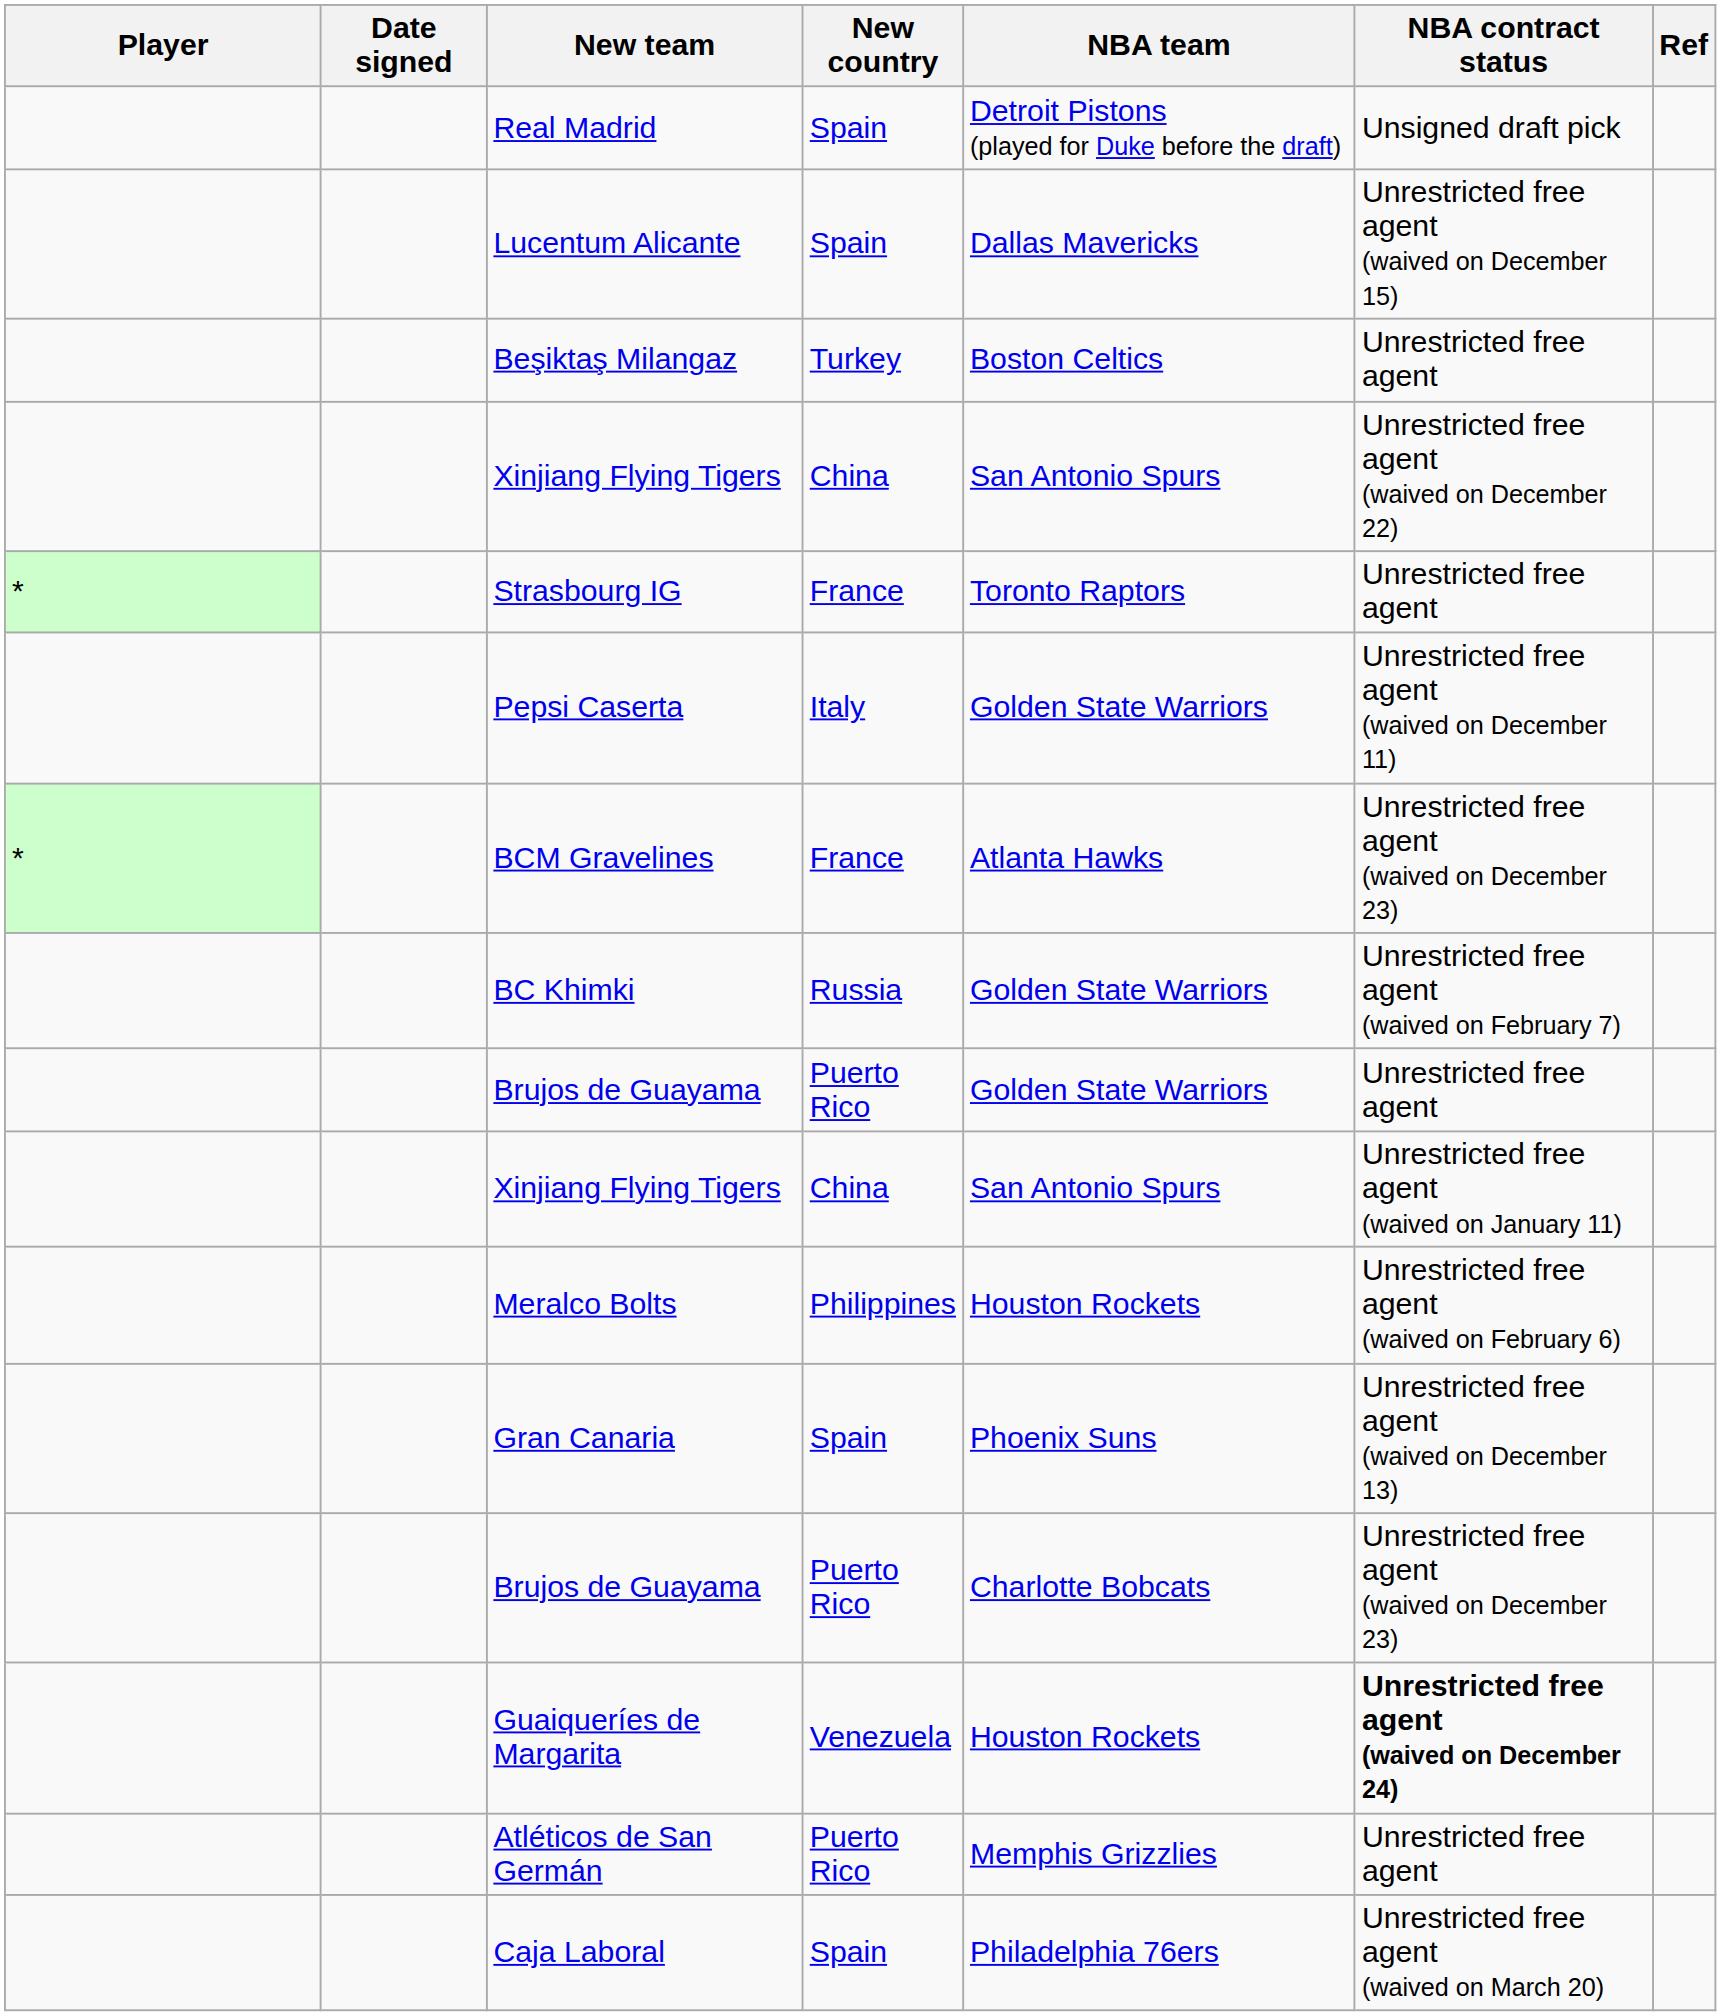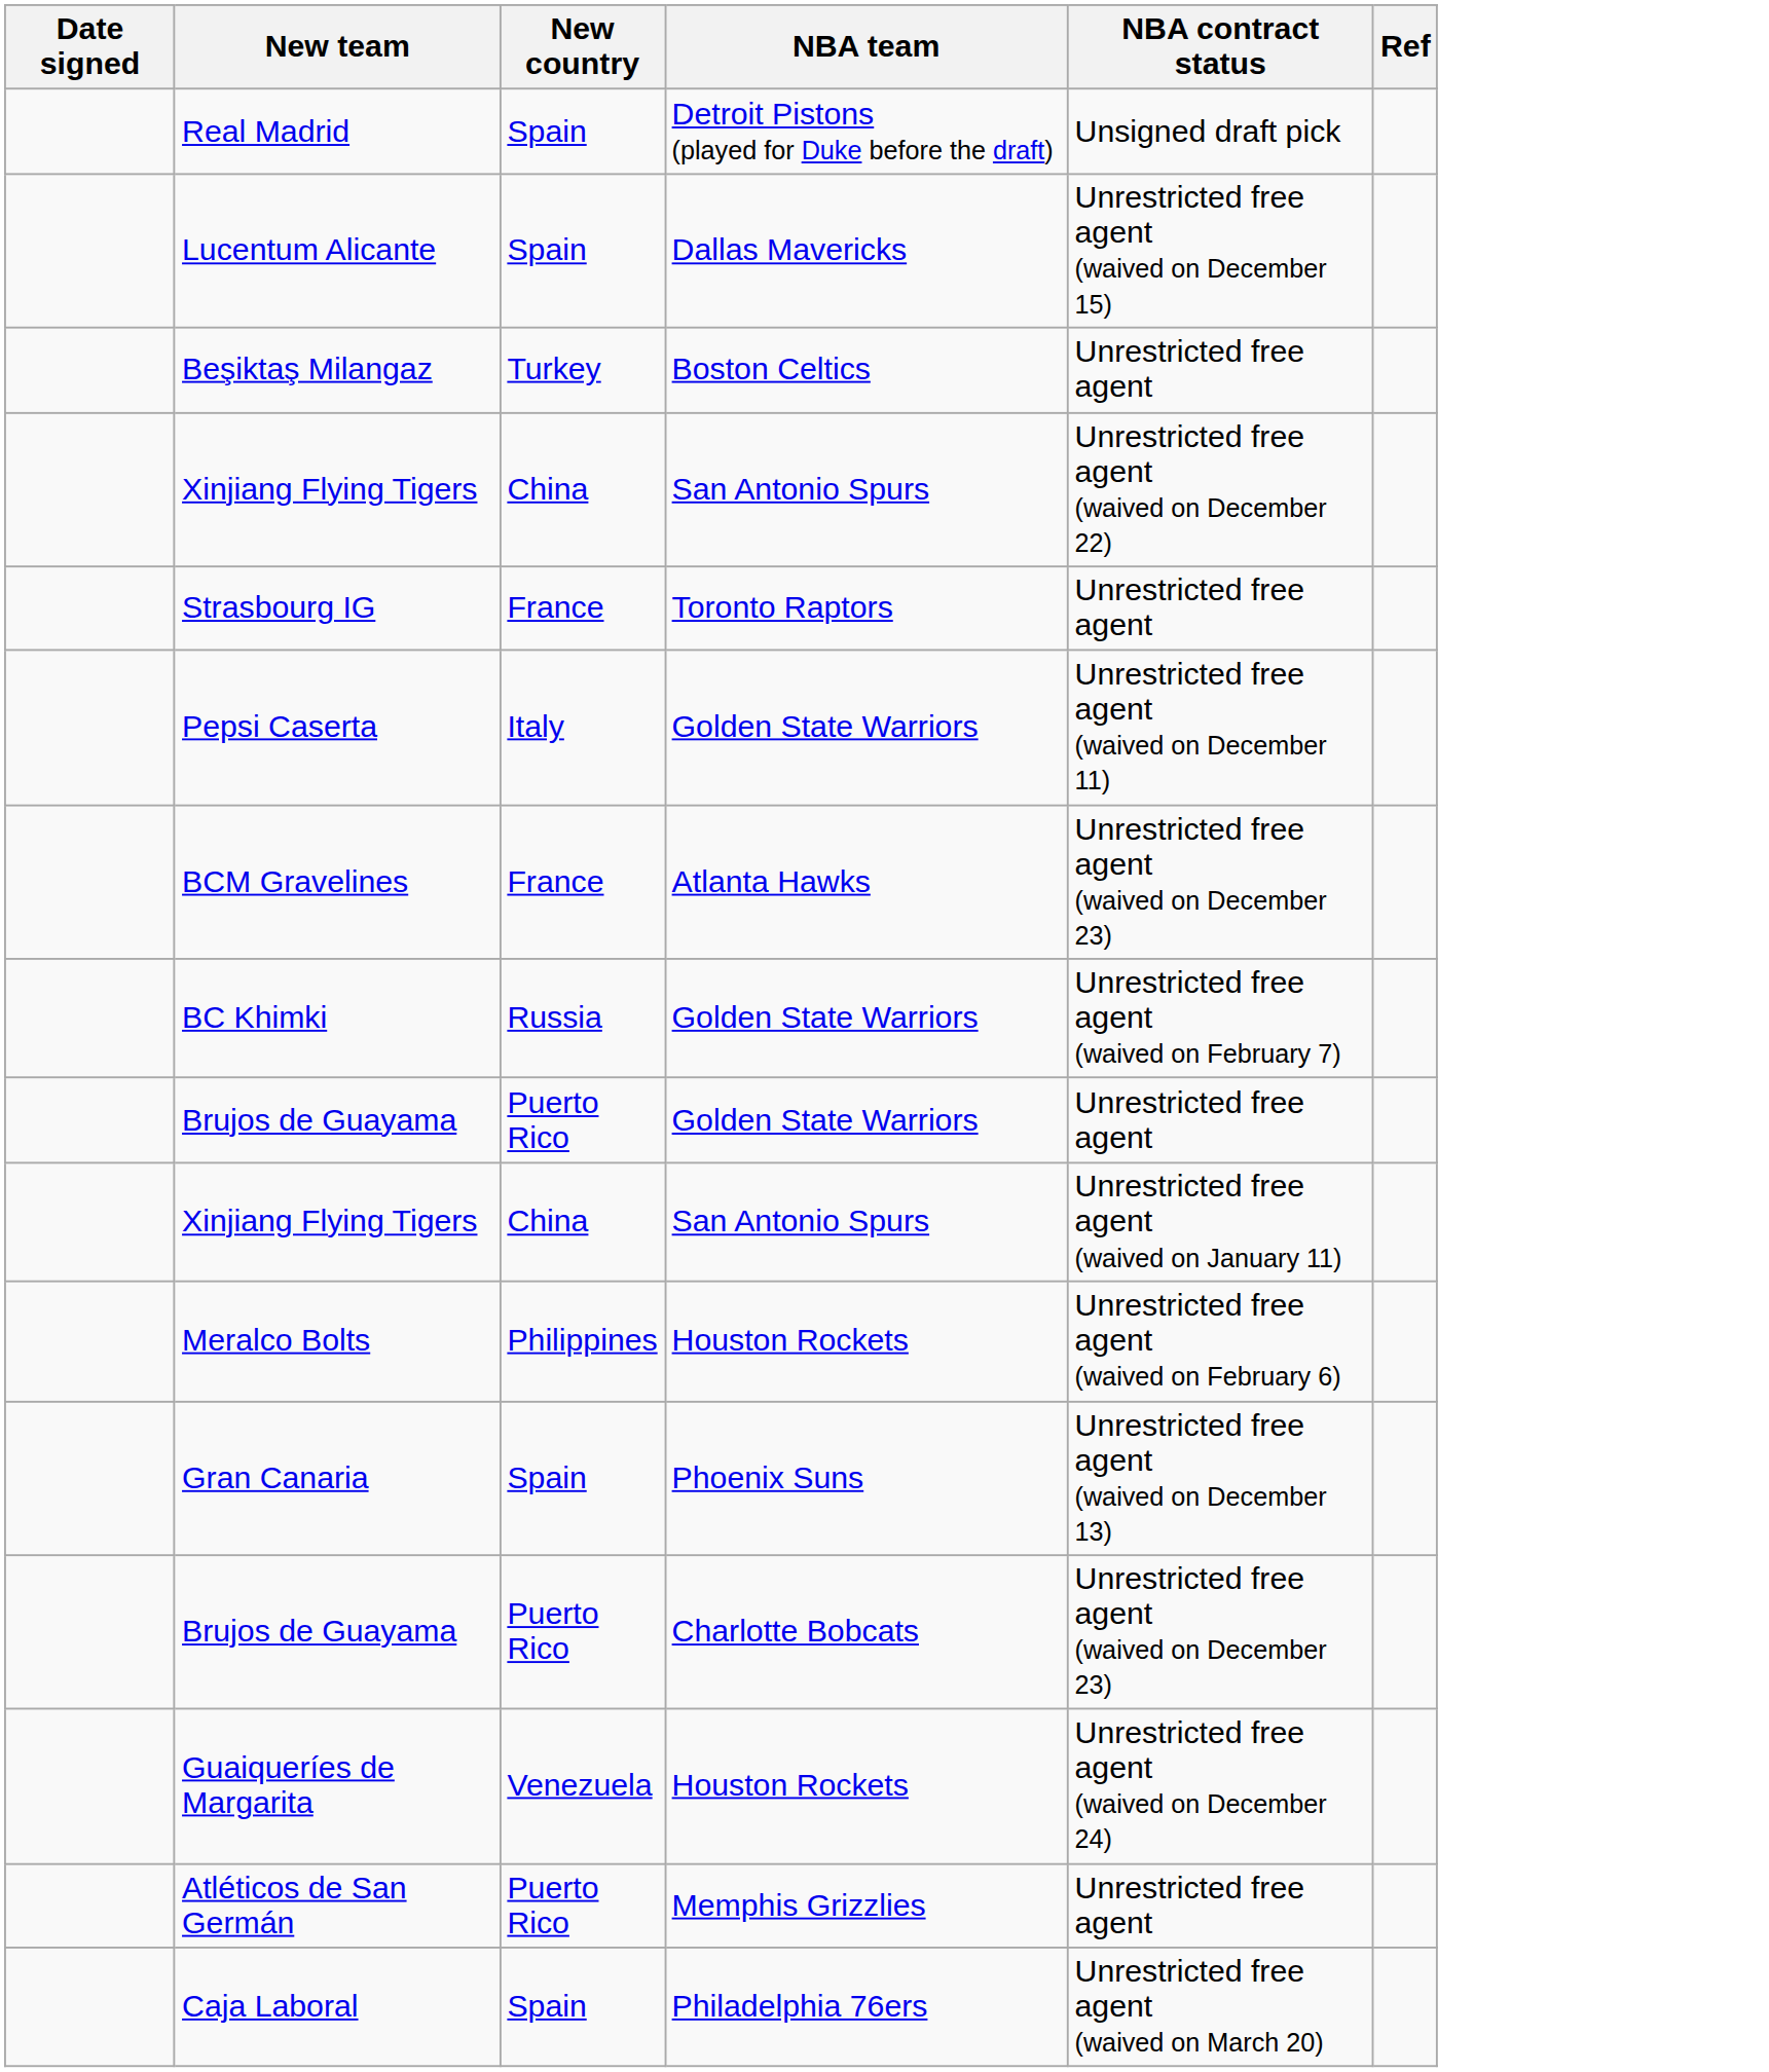- column: Player | * | *
Guaiqueríes de Margarita | NBA contract status: bold -> normal
